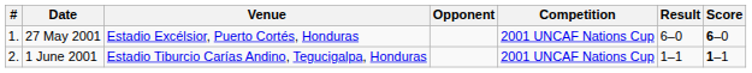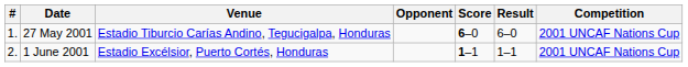columns swapped: Score <-> Competition
27 May 2001 | Venue: Estadio Excélsior, Puerto Cortés, Honduras -> Estadio Tiburcio Carías Andino, Tegucigalpa, Honduras
1 June 2001 | Venue: Estadio Tiburcio Carías Andino, Tegucigalpa, Honduras -> Estadio Excélsior, Puerto Cortés, Honduras
